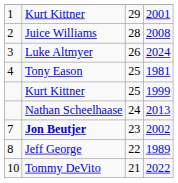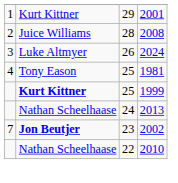1999 | column 2: normal -> bold
- row: 8 | Jeff George | 22 | 1989
+ row: Nathan Scheelhaase | 22 | 2010
- row: 10 | Tommy DeVito | 21 | 2022
